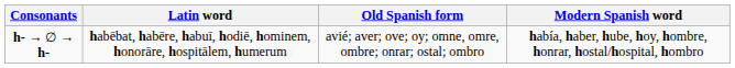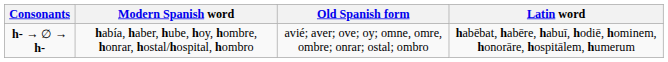columns swapped: Latin word <-> Modern Spanish word
